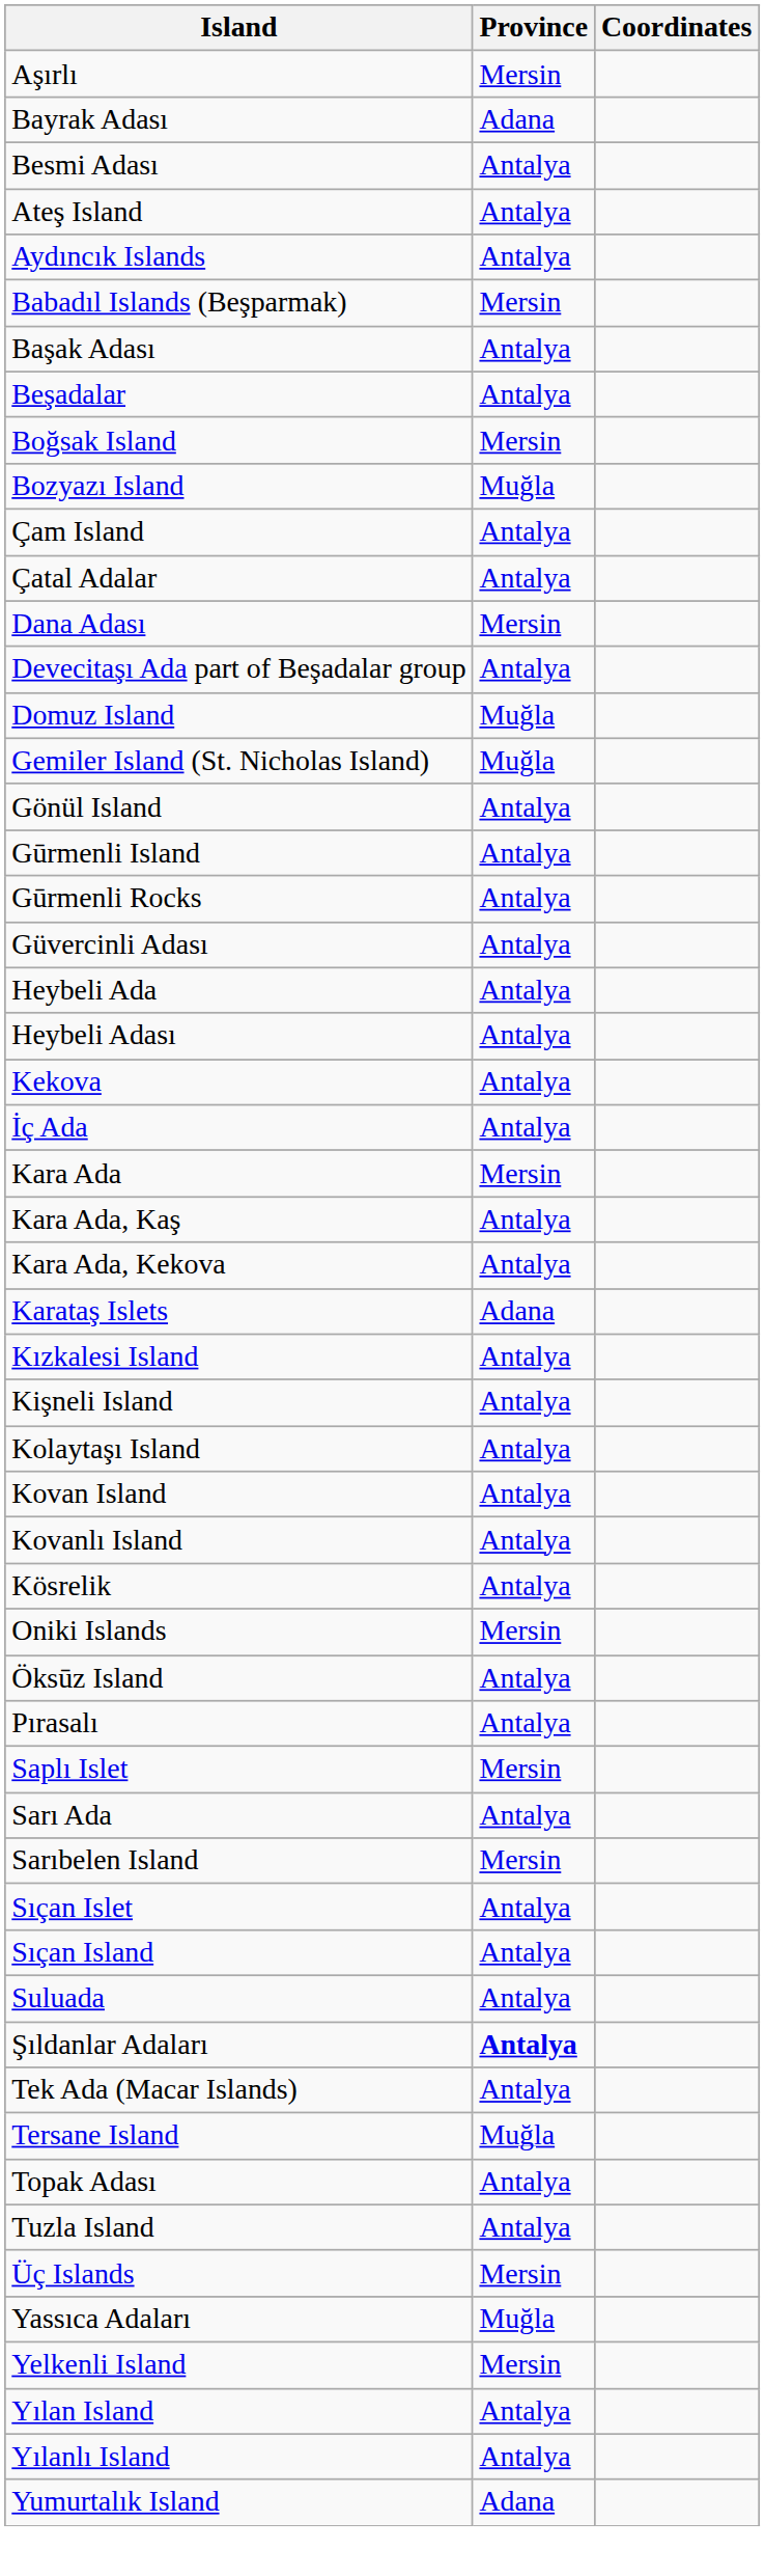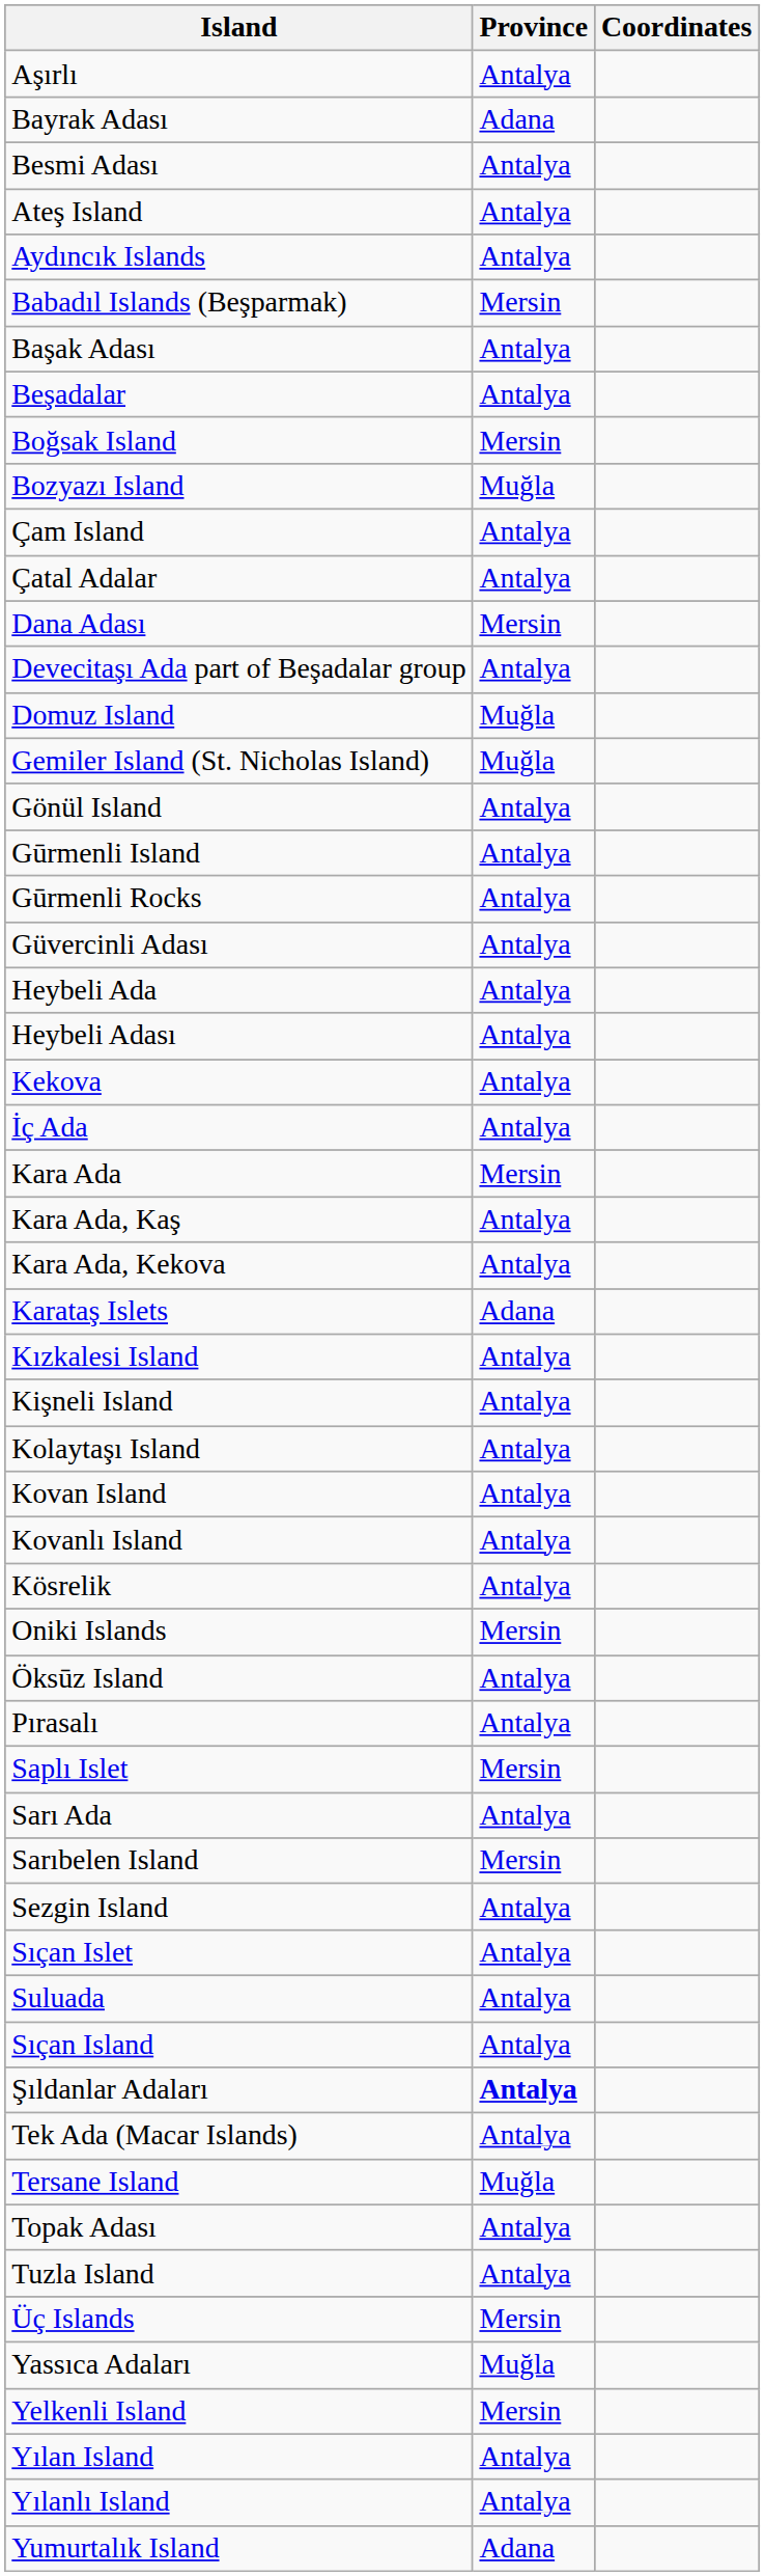Aşırlı | Province: Mersin -> Antalya
+ row: Sezgin Island | Antalya
rows swapped: Sıçan Island <-> Suluada
